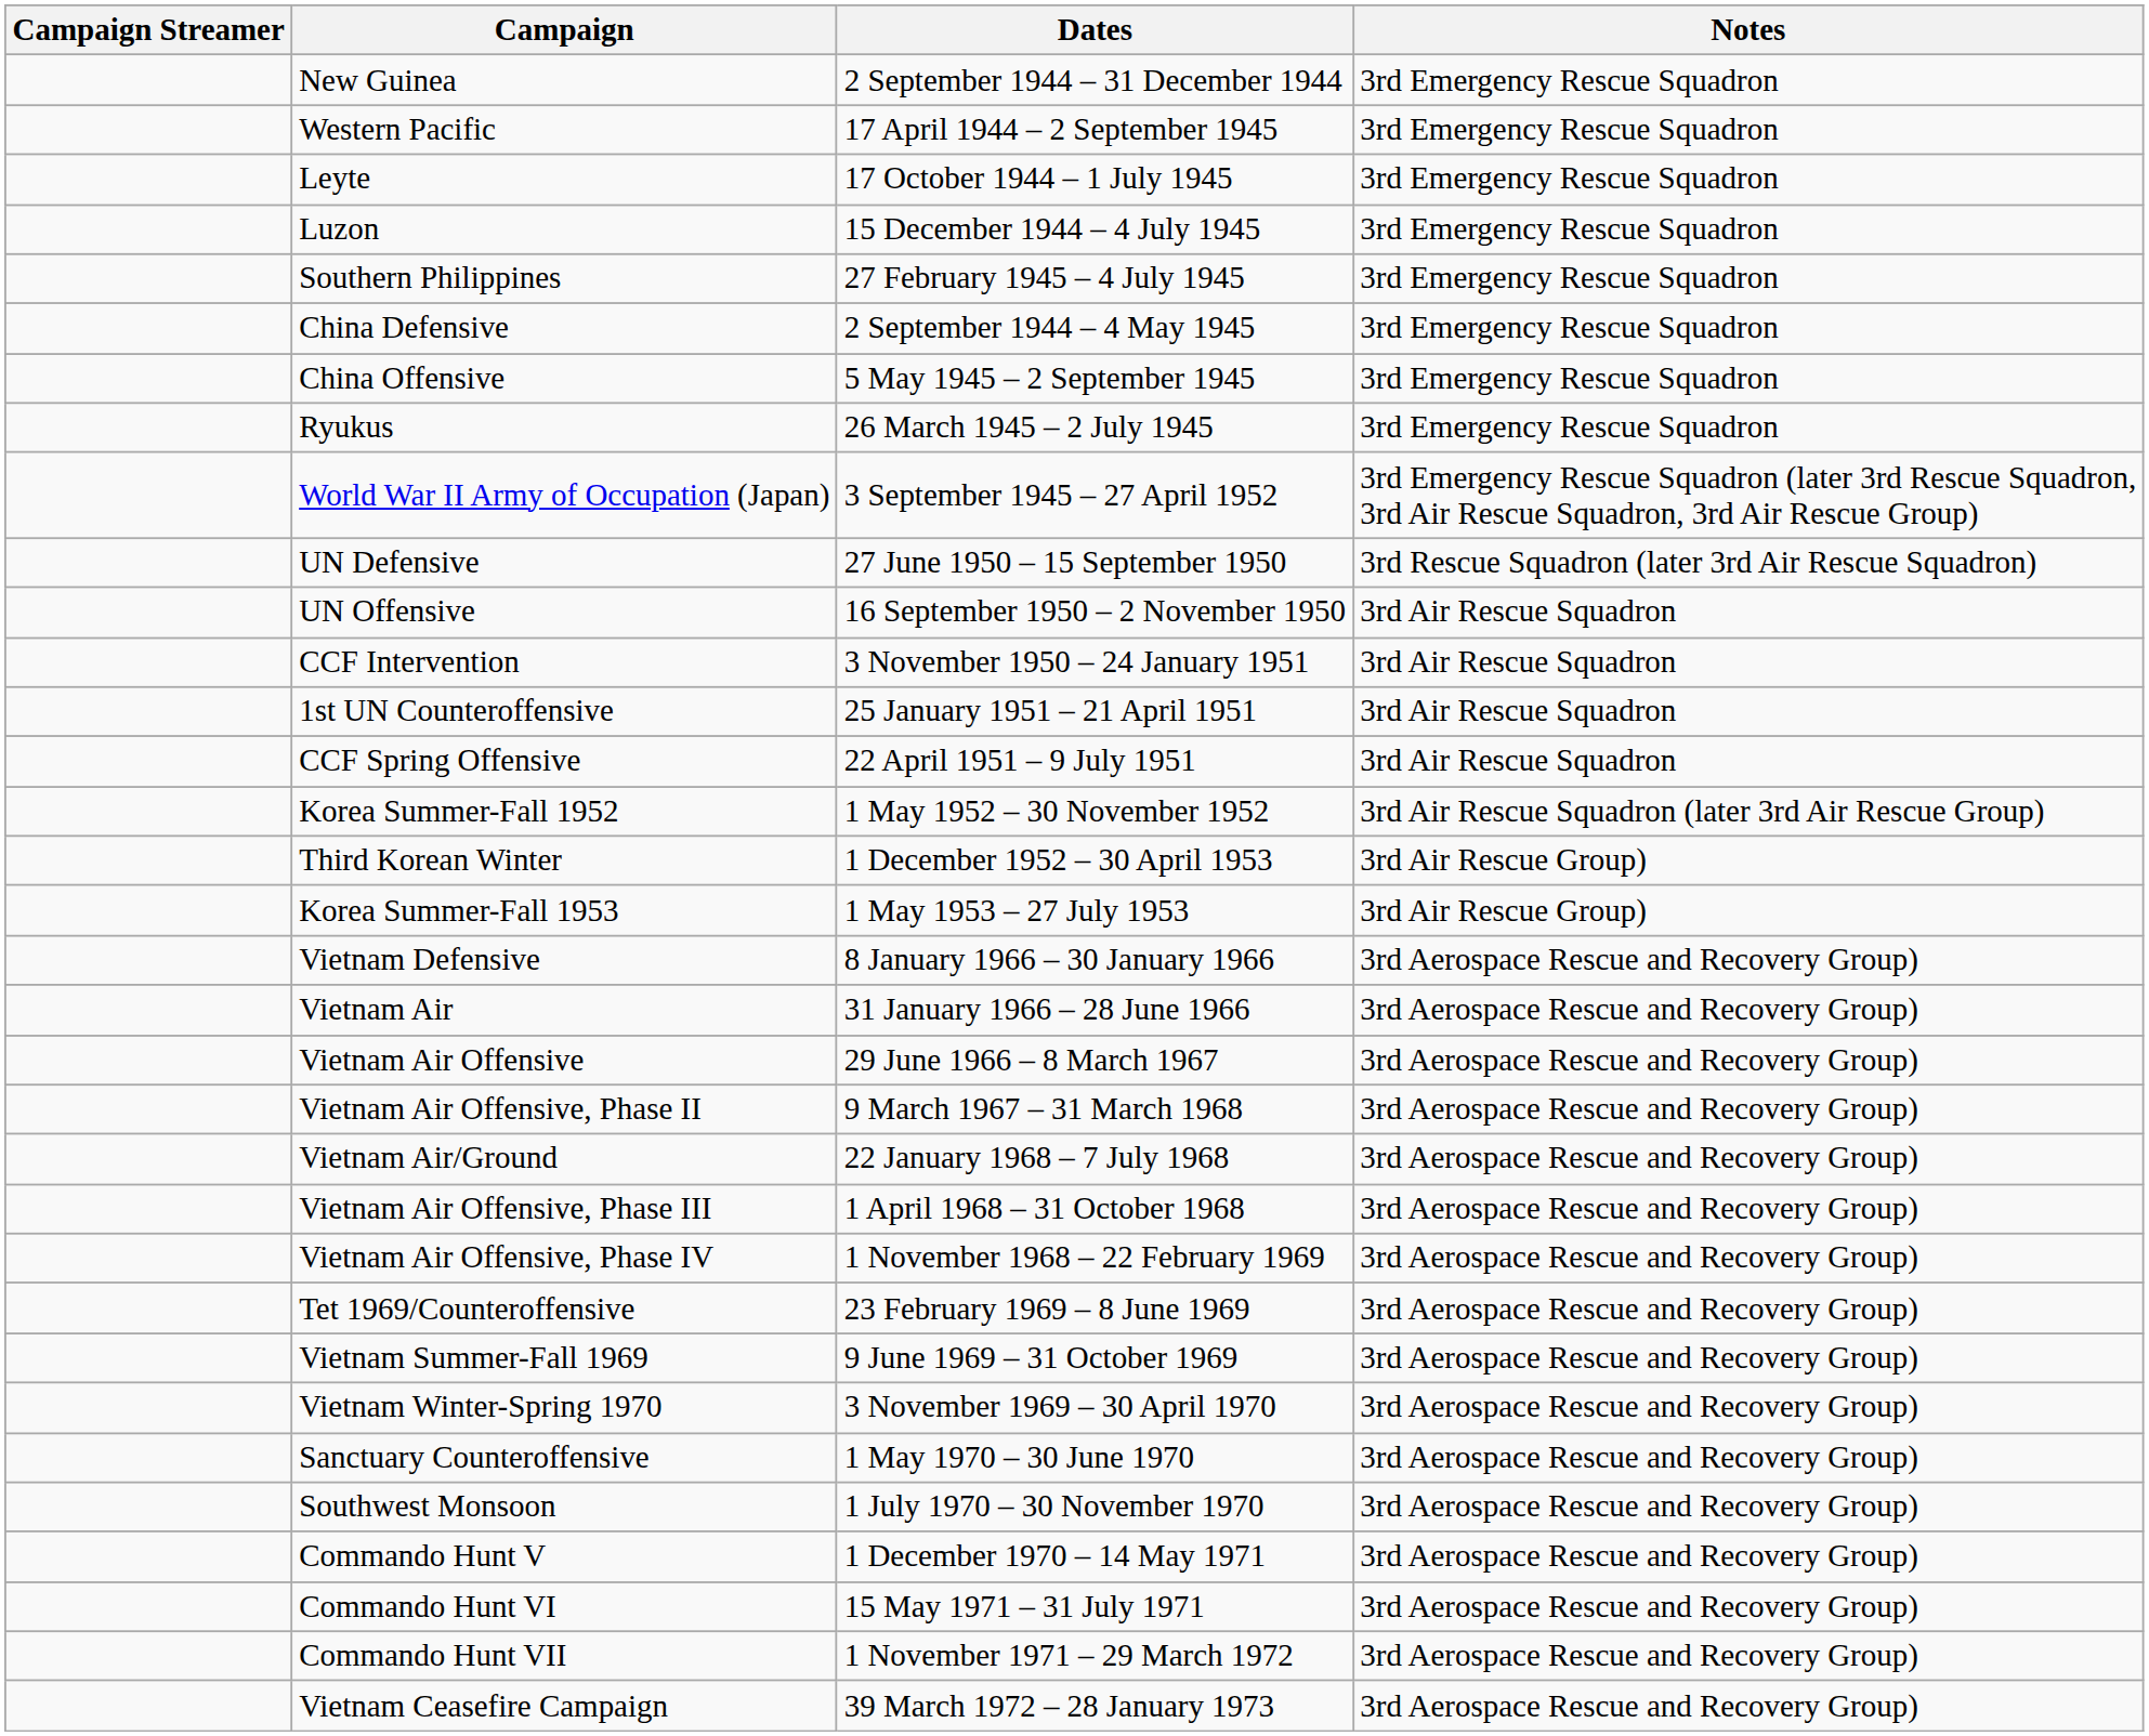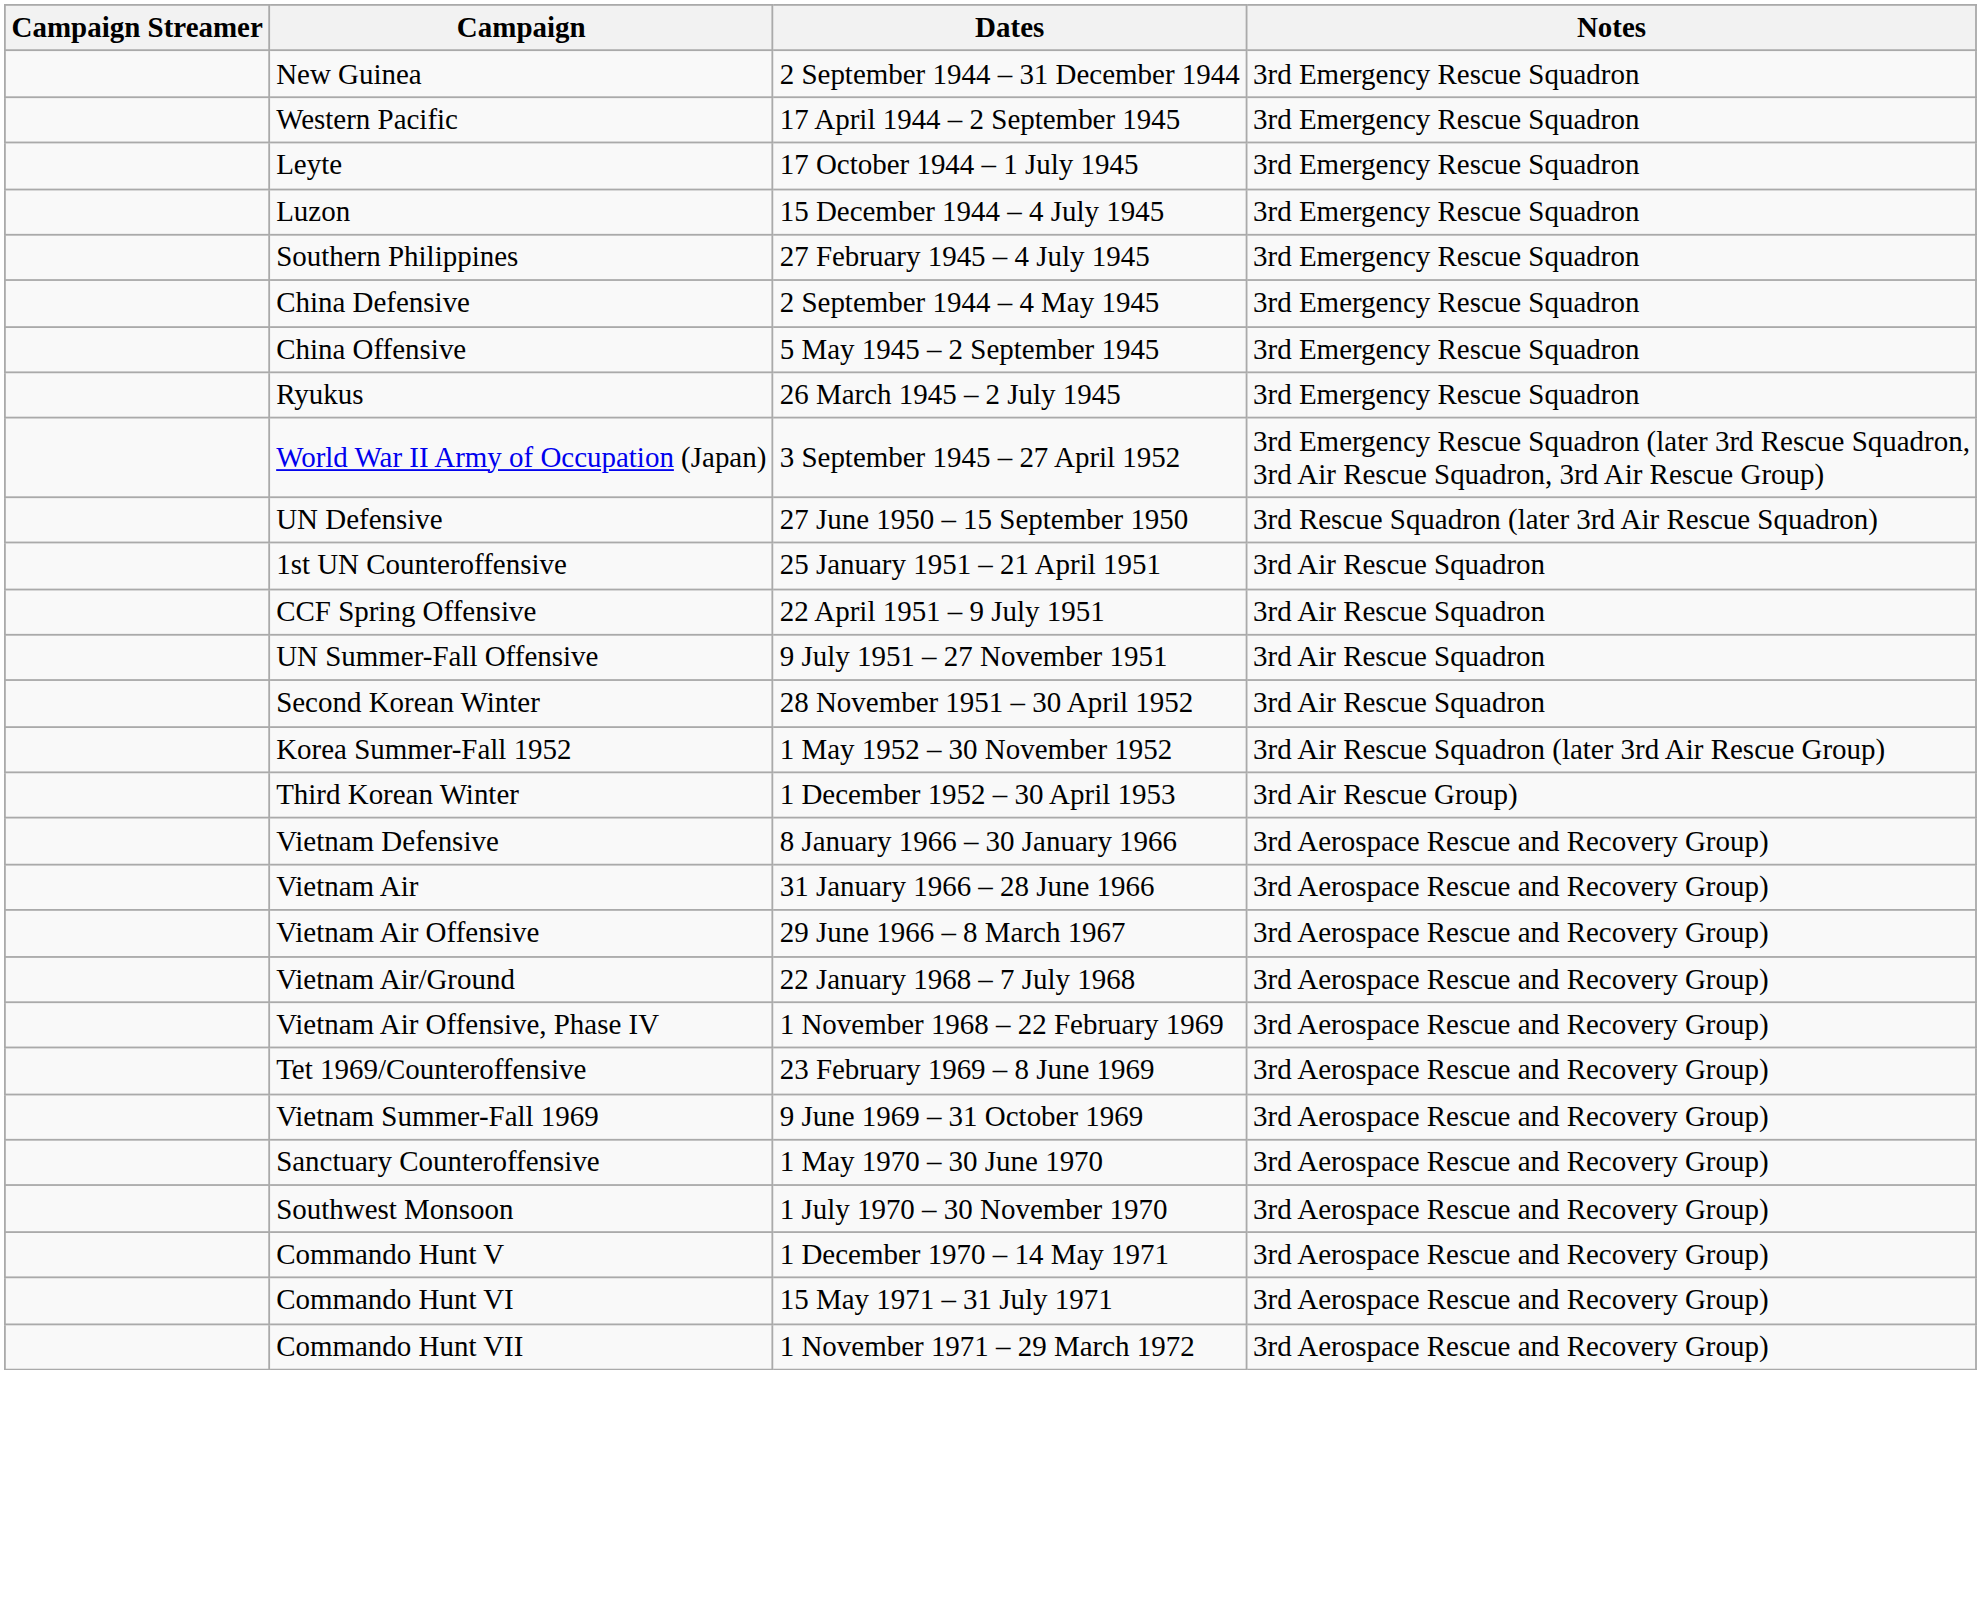- row: UN Offensive | 16 September 1950 – 2 November 1950 | 3rd Air Rescue Squadron
- row: CCF Intervention | 3 November 1950 – 24 January 1951 | 3rd Air Rescue Squadron
+ row: UN Summer-Fall Offensive | 9 July 1951 – 27 November 1951 | 3rd Air Rescue Squadron
+ row: Second Korean Winter | 28 November 1951 – 30 April 1952 | 3rd Air Rescue Squadron
- row: Korea Summer-Fall 1953 | 1 May 1953 – 27 July 1953 | 3rd Air Rescue Group)
- row: Vietnam Air Offensive, Phase II | 9 March 1967 – 31 March 1968 | 3rd Aerospace Rescue and Recovery Group)
- row: Vietnam Air Offensive, Phase III | 1 April 1968 – 31 October 1968 | 3rd Aerospace Rescue and Recovery Group)
- row: Vietnam Winter-Spring 1970 | 3 November 1969 – 30 April 1970 | 3rd Aerospace Rescue and Recovery Group)
- row: Vietnam Ceasefire Campaign | 39 March 1972 – 28 January 1973 | 3rd Aerospace Rescue and Recovery Group)
